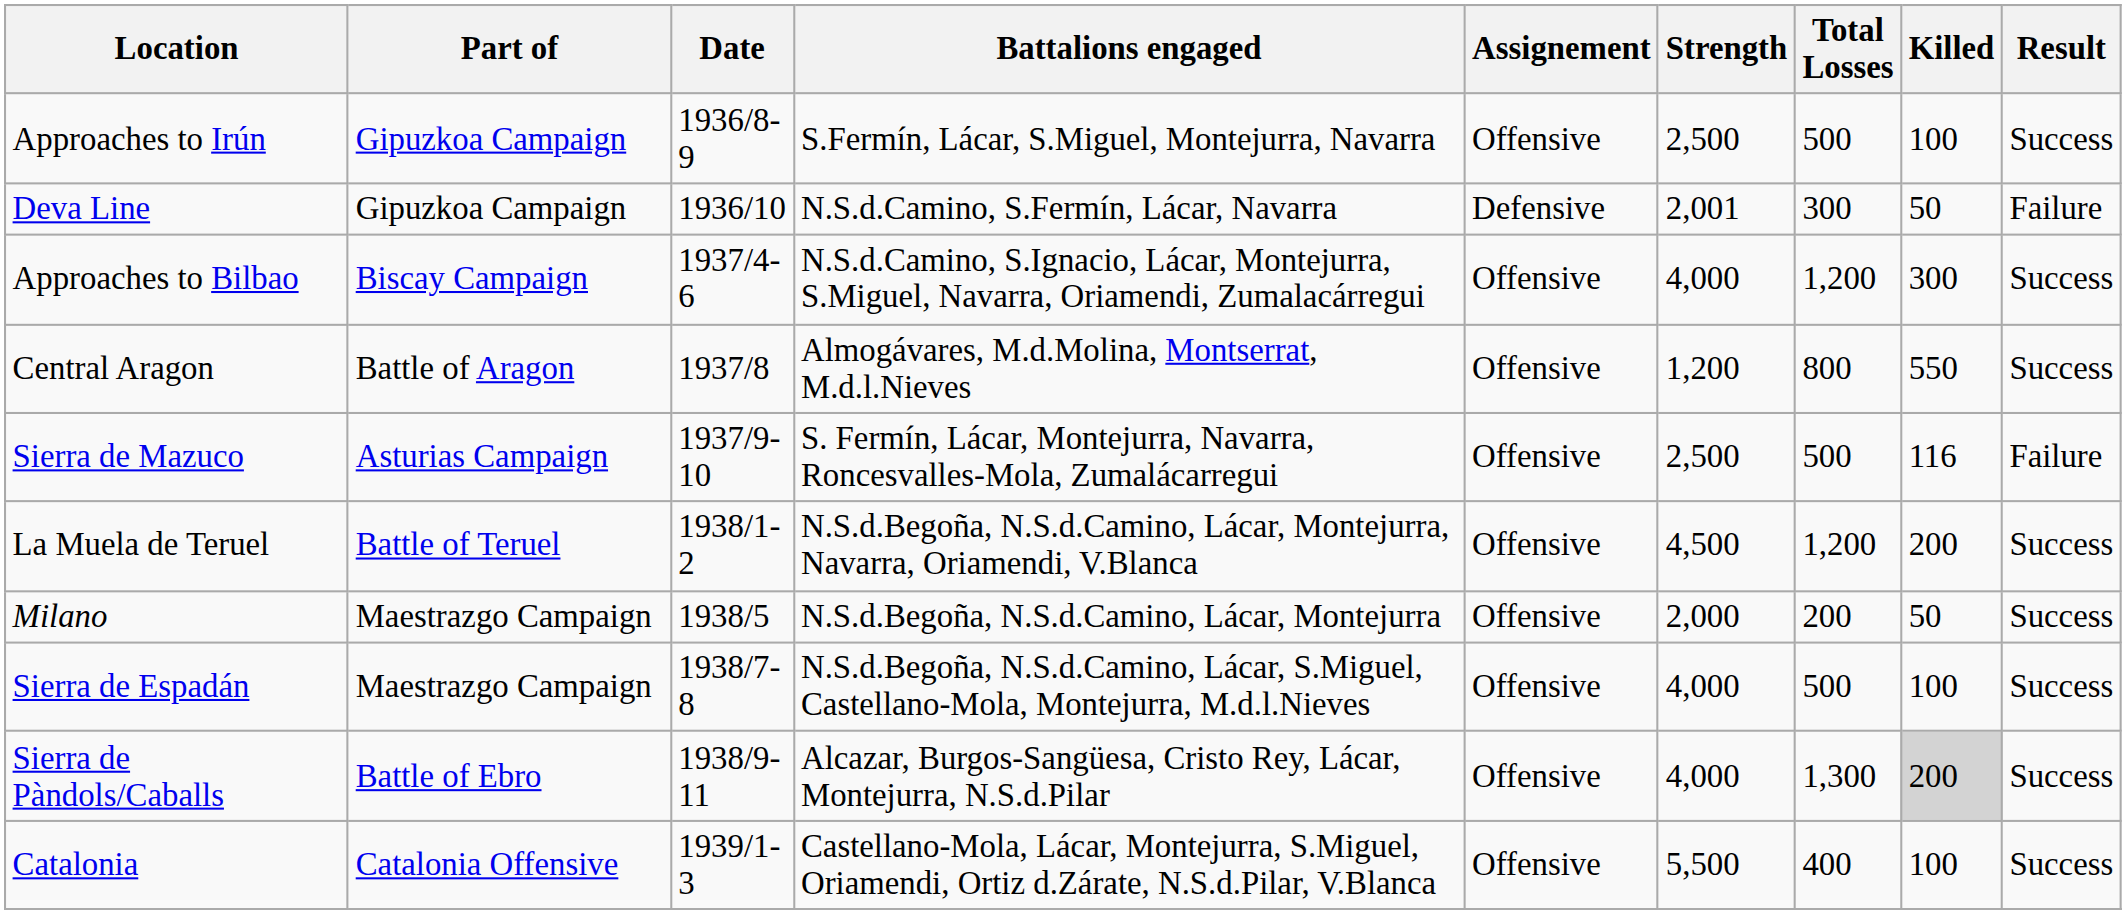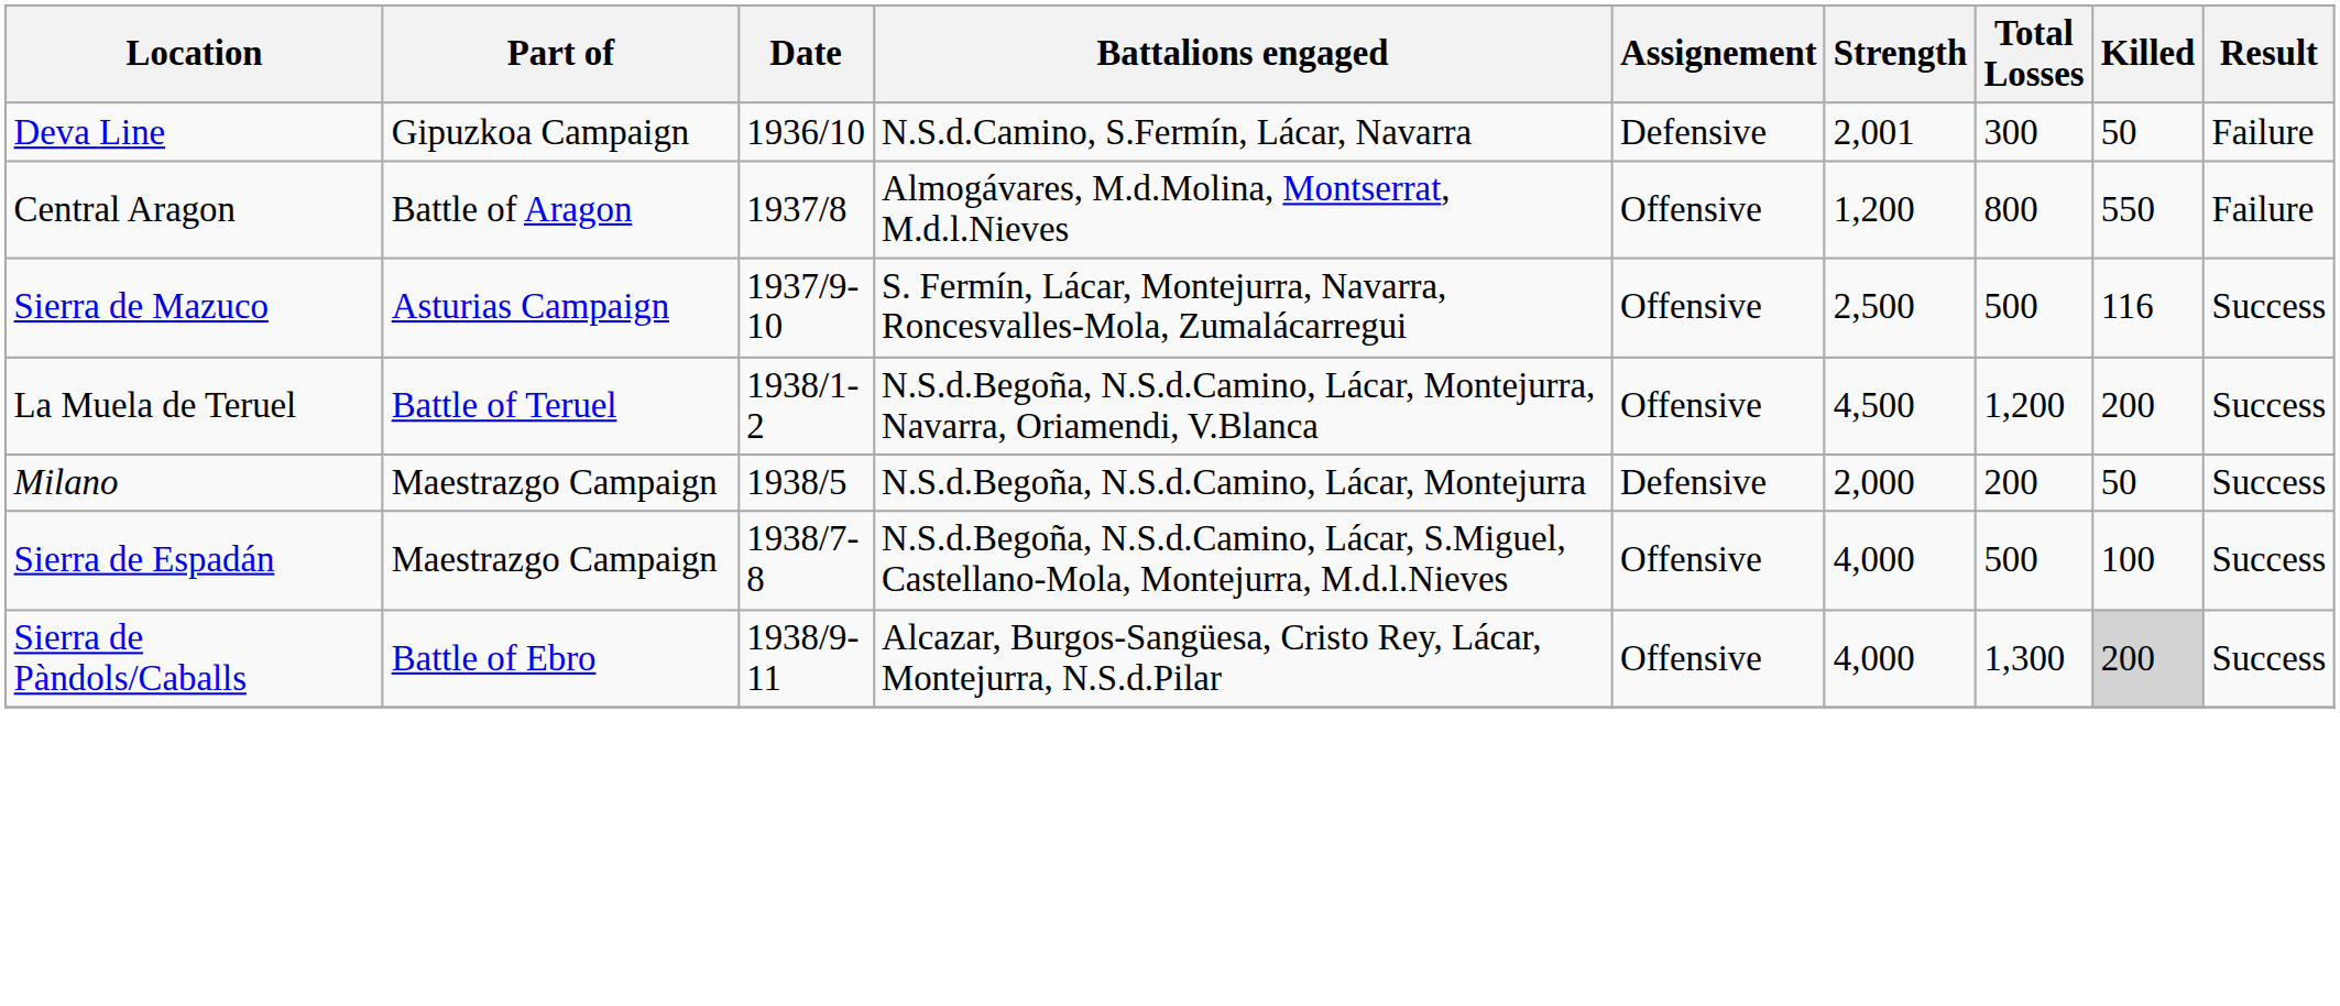- row: Approaches to Irún | Gipuzkoa Campaign | 1936/8-9 | S.Fermín, Lácar, S.Miguel, Montejurra, Navarra | Offensive | 2,500 | 500 | 100 | Success
- row: Approaches to Bilbao | Biscay Campaign | 1937/4-6 | N.S.d.Camino, S.Ignacio, Lácar, Montejurra, S.Miguel, Navarra, Oriamendi, Zumalacárregui | Offensive | 4,000 | 1,200 | 300 | Success
Central Aragon | Result: Success -> Failure
Sierra de Mazuco | Result: Failure -> Success
Milano | Assignement: Offensive -> Defensive
- row: Catalonia | Catalonia Offensive | 1939/1-3 | Castellano-Mola, Lácar, Montejurra, S.Miguel, Oriamendi, Ortiz d.Zárate, N.S.d.Pilar, V.Blanca | Offensive | 5,500 | 400 | 100 | Success
